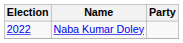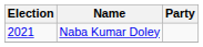Naba Kumar Doley | Election: 2022 -> 2021
